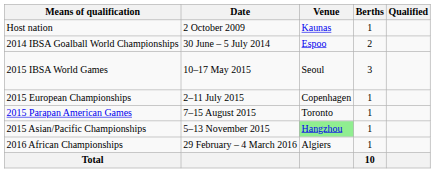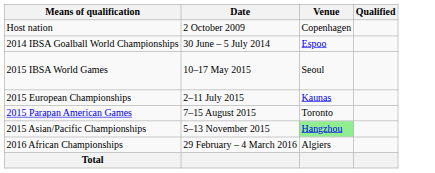- column: Berths | 1 | 2 | 3 | 1 | 1 | 1 | 1 | 10
Host nation | Venue: Kaunas -> Copenhagen
2015 European Championships | Venue: Copenhagen -> Kaunas
